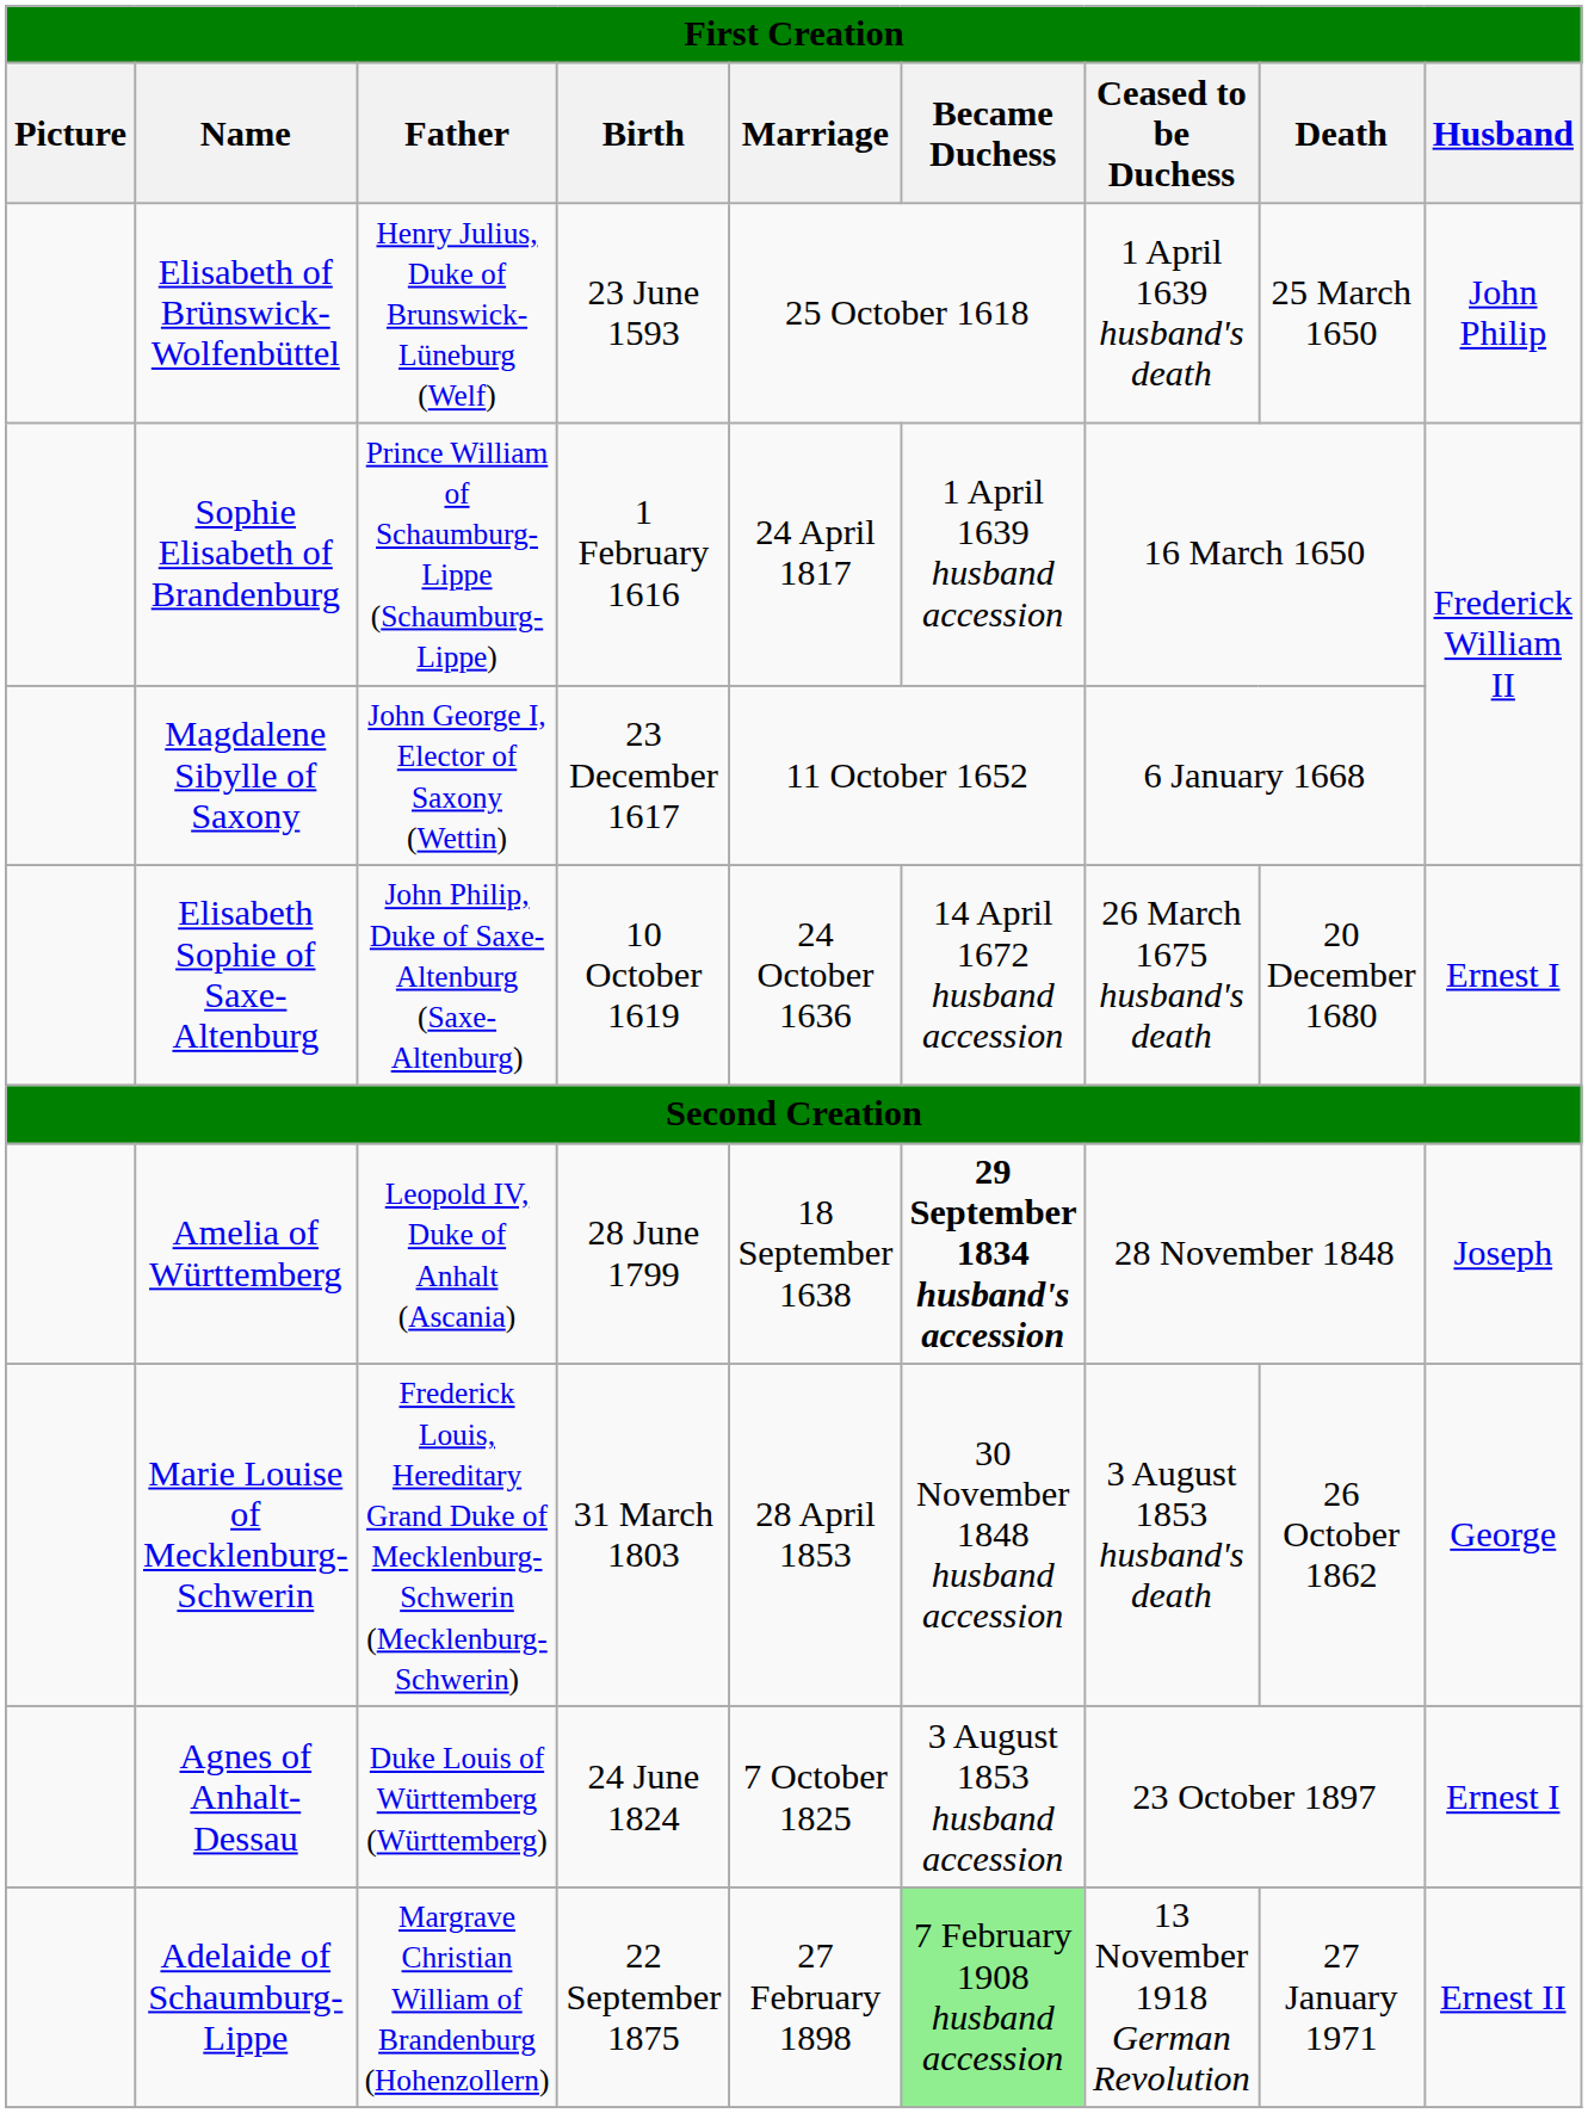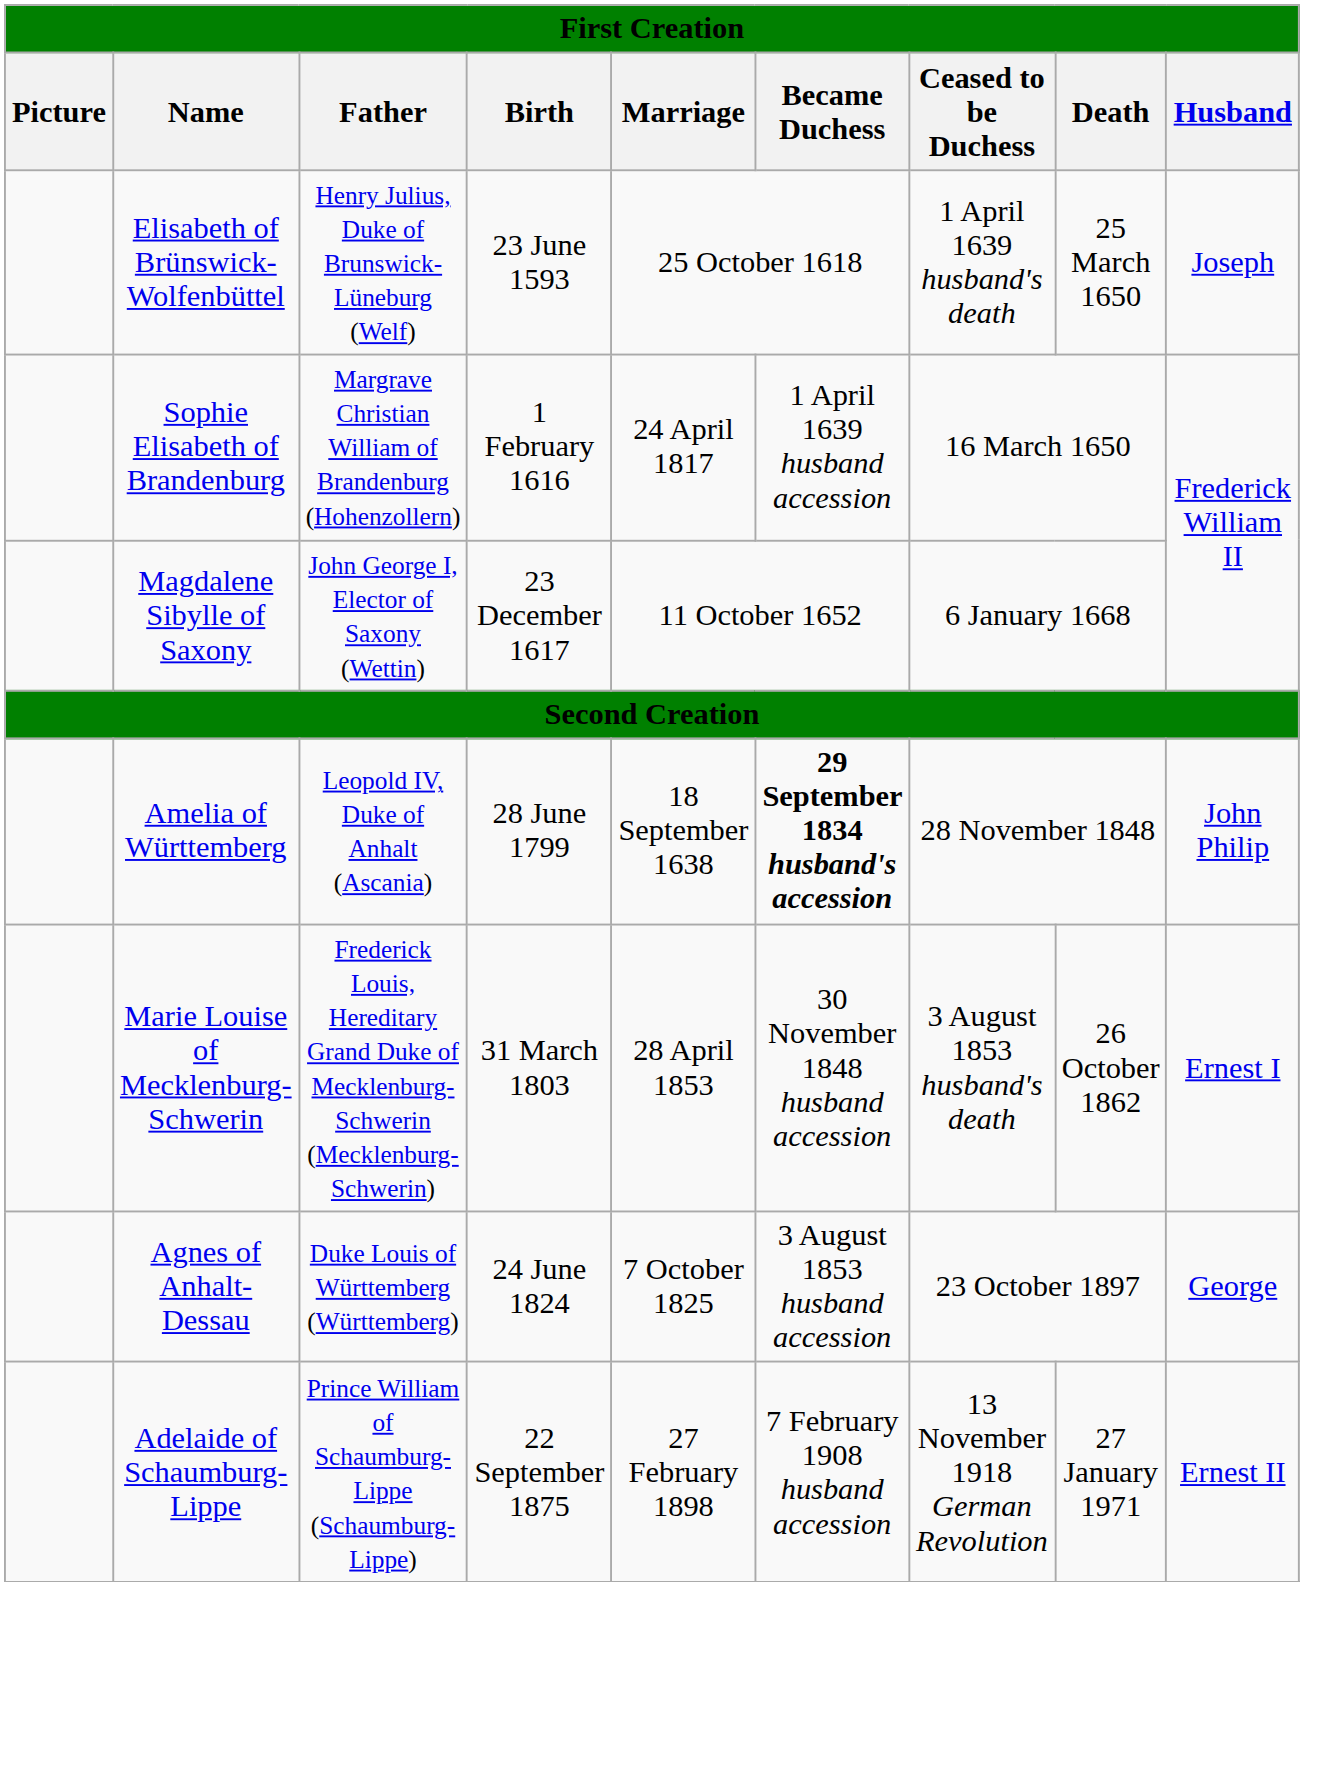Elisabeth of Brünswick-Wolfenbüttel | Husband: John Philip -> Joseph
Sophie Elisabeth of Brandenburg | Father: Prince William of Schaumburg-Lippe (Schaumburg-Lippe) -> Margrave Christian William of Brandenburg (Hohenzollern)
- row: Elisabeth Sophie of Saxe-Altenburg | John Philip, Duke of Saxe-Altenburg (Saxe-Altenburg) | 10 October 1619 | 24 October 1636 | 14 April 1672 husband accession | 26 March 1675 husband's death | 20 December 1680 | Ernest I
Amelia of Württemberg | Husband: Joseph -> John Philip
Marie Louise of Mecklenburg-Schwerin | Husband: George -> Ernest I
Agnes of Anhalt-Dessau | Husband: Ernest I -> George
Adelaide of Schaumburg-Lippe | Father: Margrave Christian William of Brandenburg (Hohenzollern) -> Prince William of Schaumburg-Lippe (Schaumburg-Lippe)
Adelaide of Schaumburg-Lippe | Became Duchess: lightgreen background -> no background
